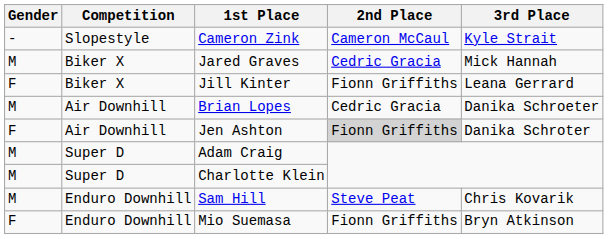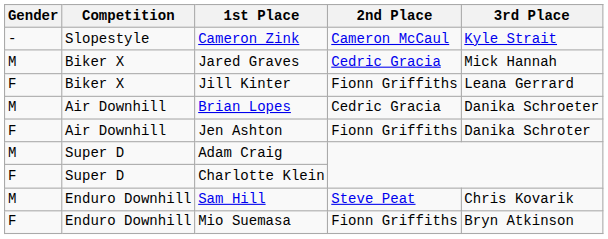Jen Ashton | 2nd Place: lightgrey background -> no background
Charlotte Klein | Gender: M -> F
